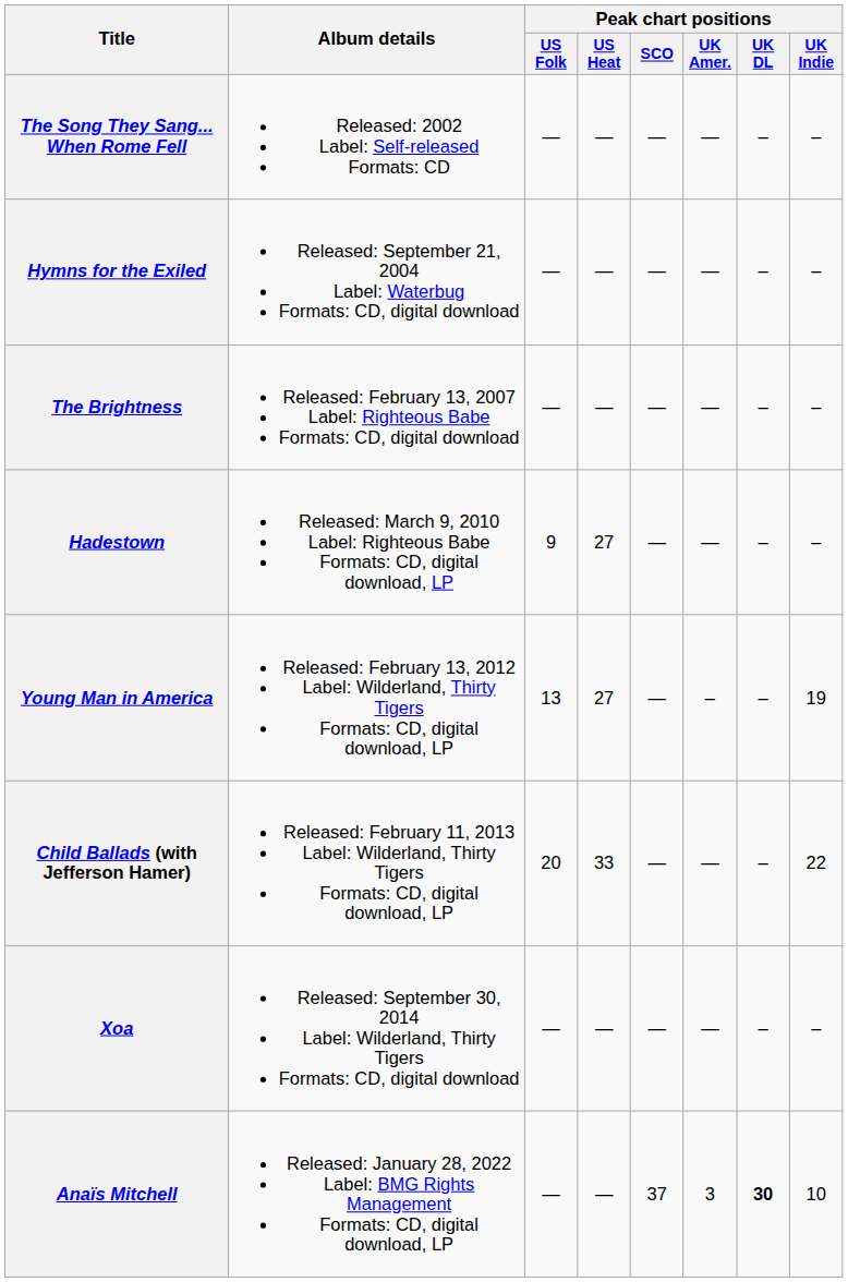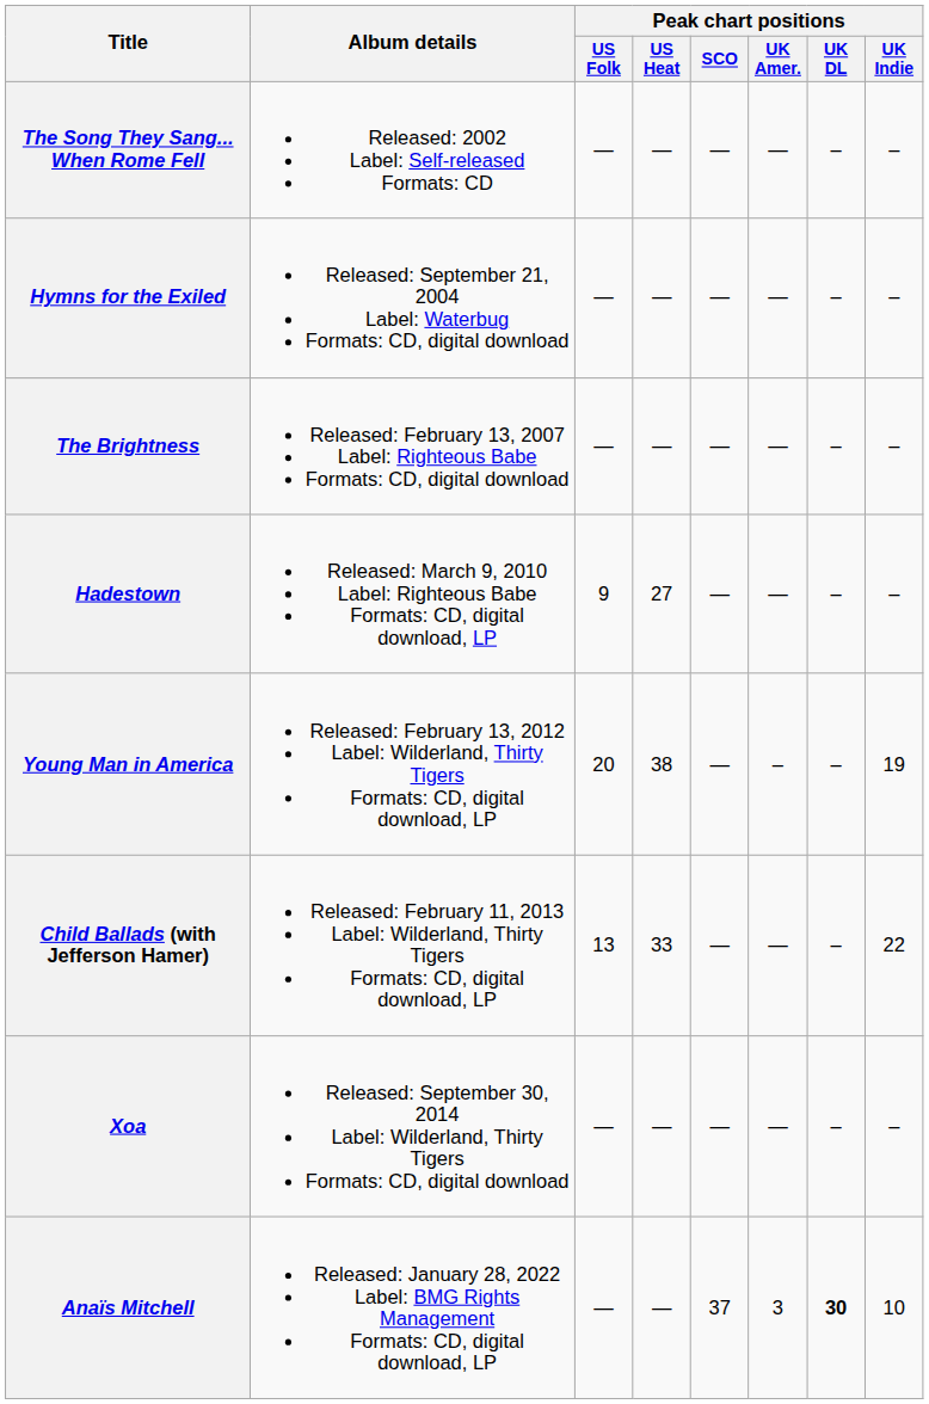Young Man in America | Peak chart positions / US Folk: 13 -> 20
Young Man in America | Peak chart positions / US Heat: 27 -> 38
Child Ballads (with Jefferson Hamer) | Peak chart positions / US Folk: 20 -> 13
